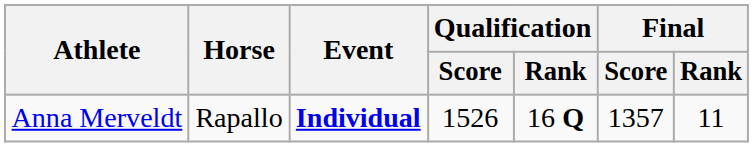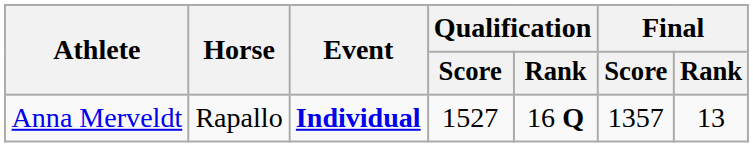Anna Merveldt | Qualification / Score: 1526 -> 1527
Anna Merveldt | Final / Rank: 11 -> 13
